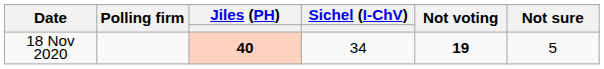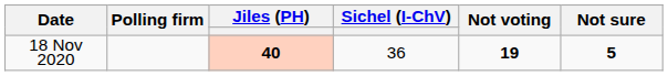18 Nov 2020 | Sichel (I-ChV): 34 -> 36
18 Nov 2020 | Not sure: normal -> bold
